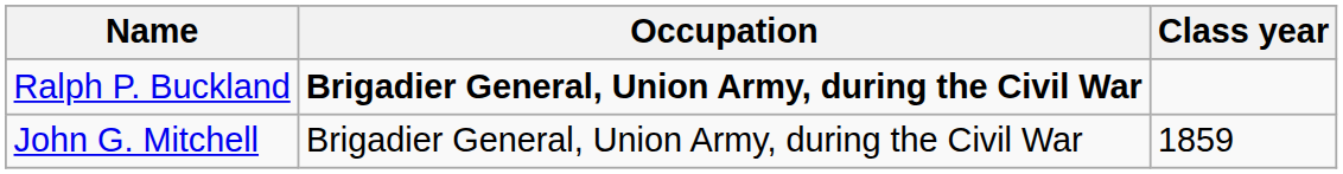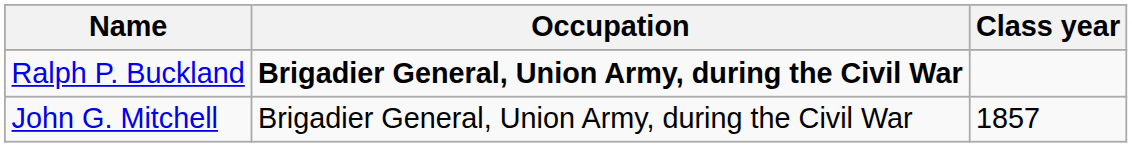John G. Mitchell | Class year: 1859 -> 1857
